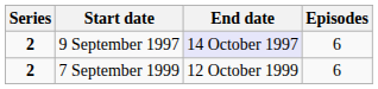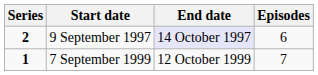7 September 1999 | Series: 2 -> 1
7 September 1999 | Episodes: 6 -> 7
